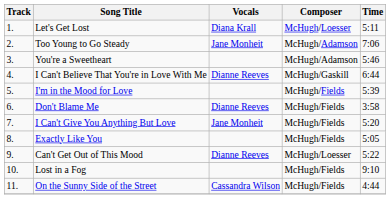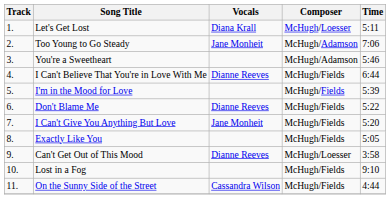I Can't Believe That You're in Love With Me | Composer: McHugh/Gaskill -> McHugh/Fields
Don't Blame Me | Time: 3:58 -> 5:22
Can't Get Out of This Mood | Time: 5:22 -> 3:58
